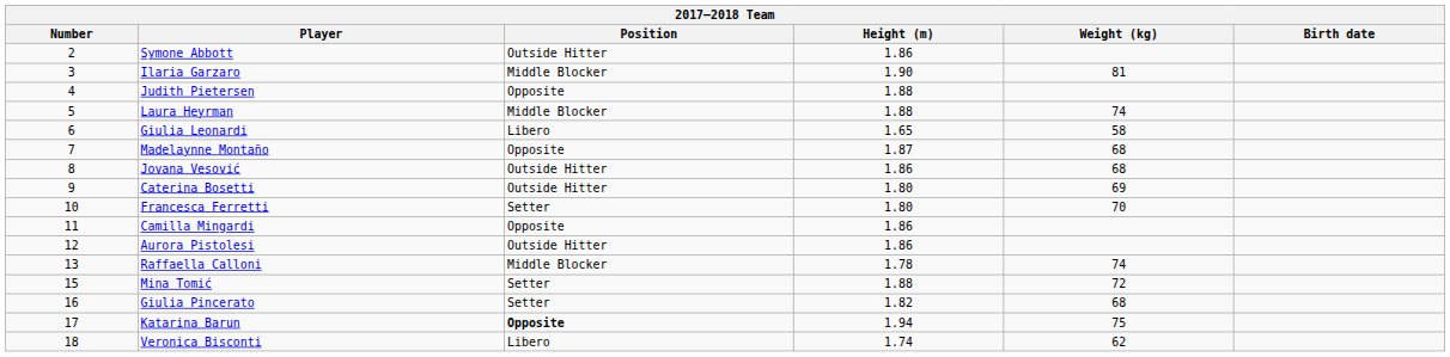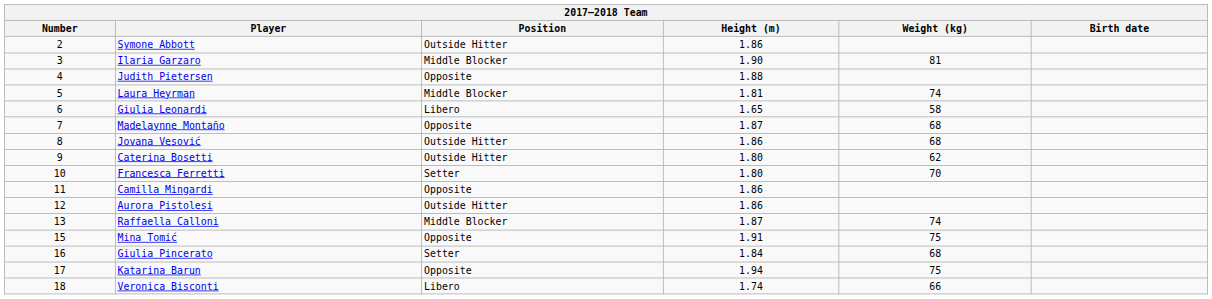Laura Heyrman | Height (m): 1.88 -> 1.81
Caterina Bosetti | Weight (kg): 69 -> 62
Raffaella Calloni | Height (m): 1.78 -> 1.87
Mina Tomić | Position: Setter -> Opposite
Mina Tomić | Height (m): 1.88 -> 1.91
Mina Tomić | Weight (kg): 72 -> 75
Giulia Pincerato | Height (m): 1.82 -> 1.84
Katarina Barun | Position: bold -> normal
Veronica Bisconti | Weight (kg): 62 -> 66
